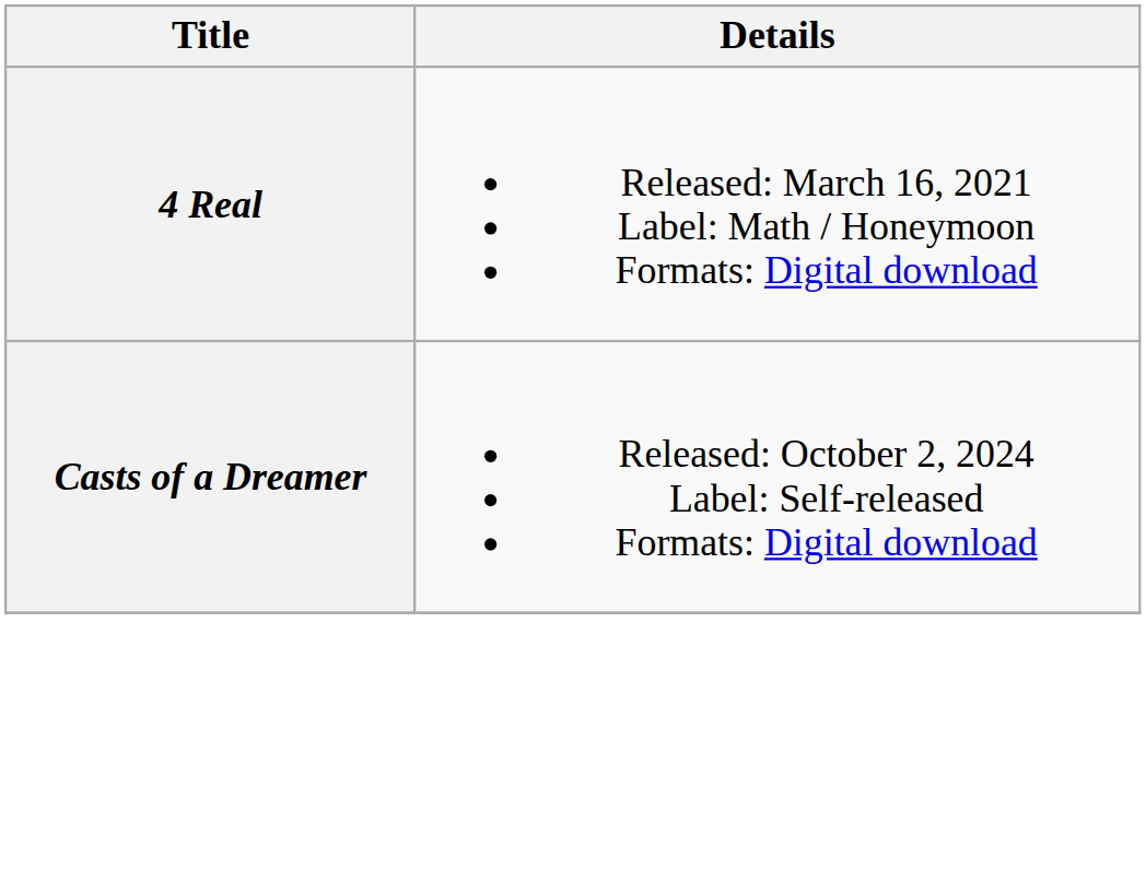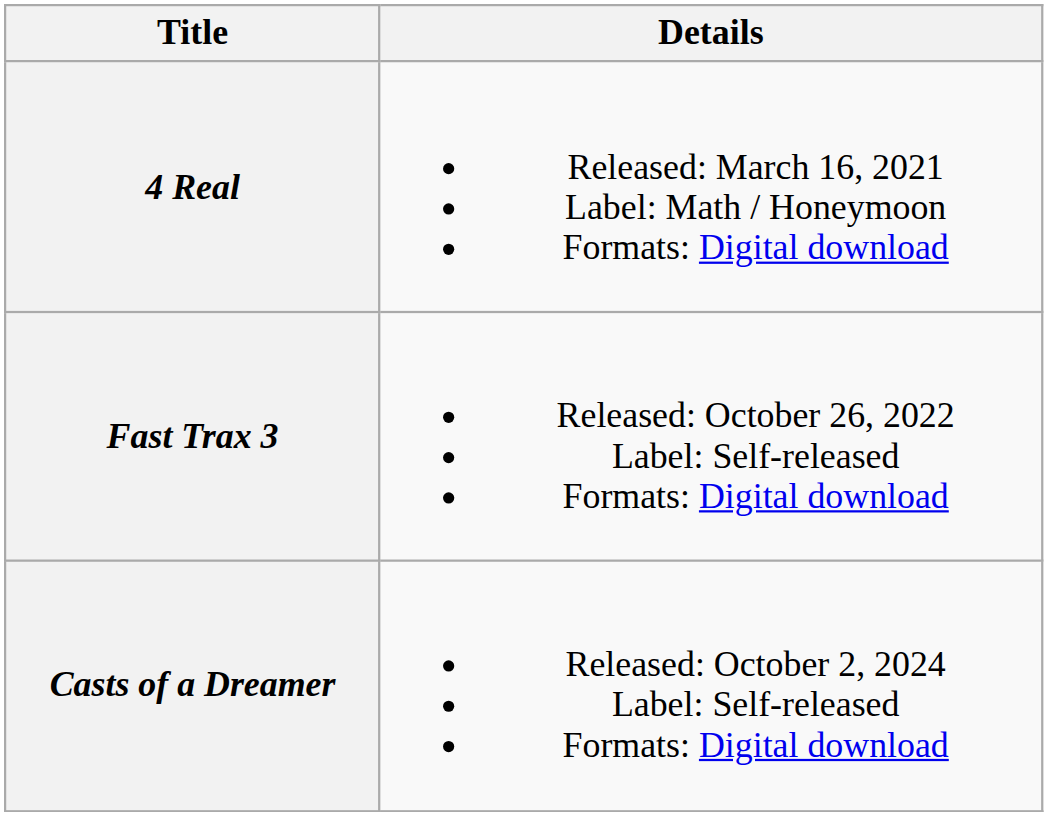+ row: Fast Trax 3 | Released: October 26, 2022 Label: Self-released Formats: Digital download
